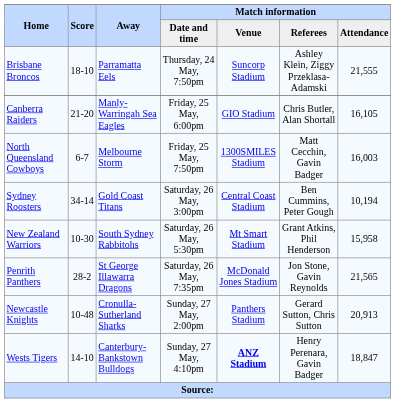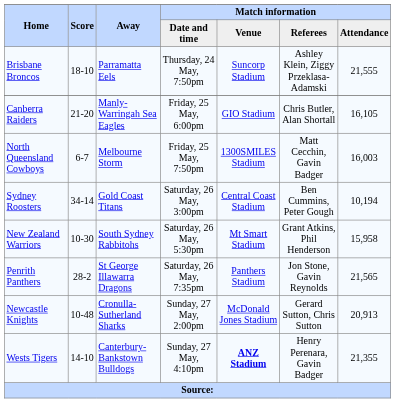Penrith Panthers | Match information / Venue: McDonald Jones Stadium -> Panthers Stadium
Newcastle Knights | Match information / Venue: Panthers Stadium -> McDonald Jones Stadium
Wests Tigers | Match information / Attendance: 18,847 -> 21,355
